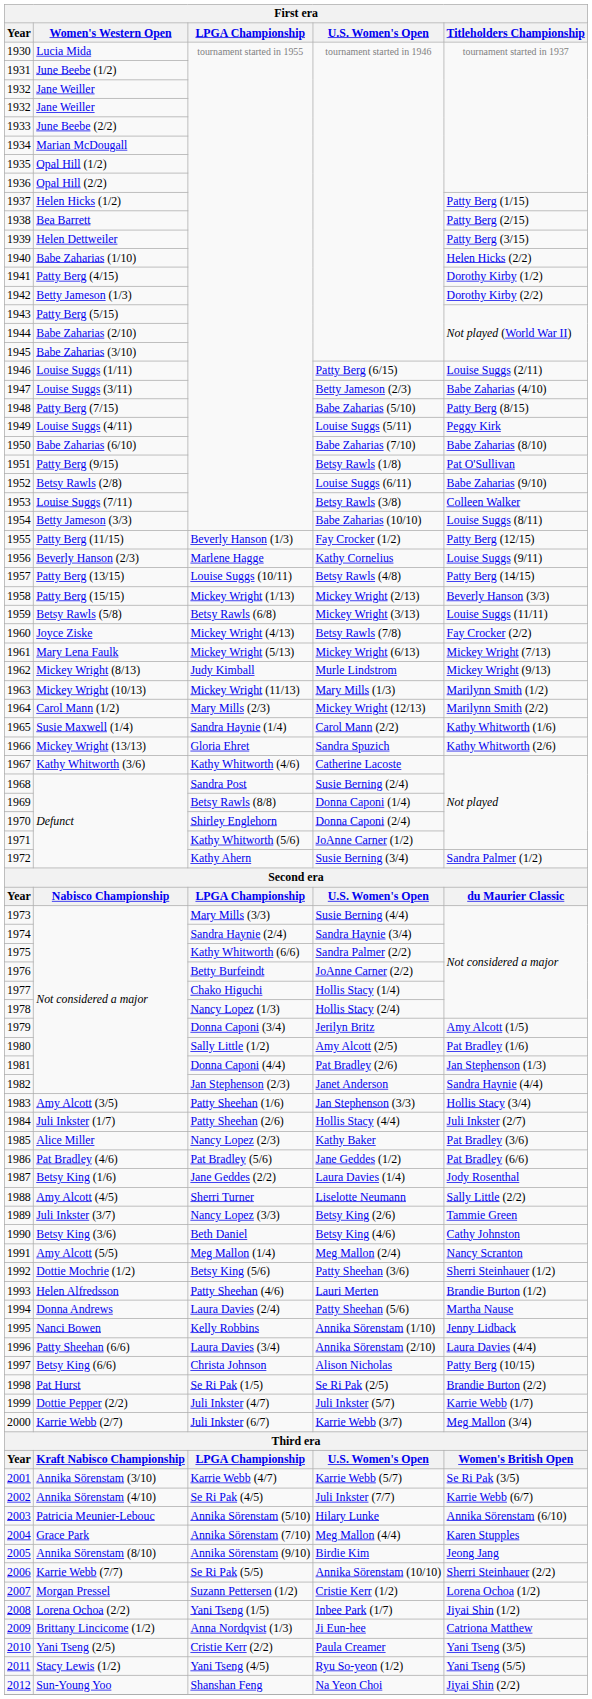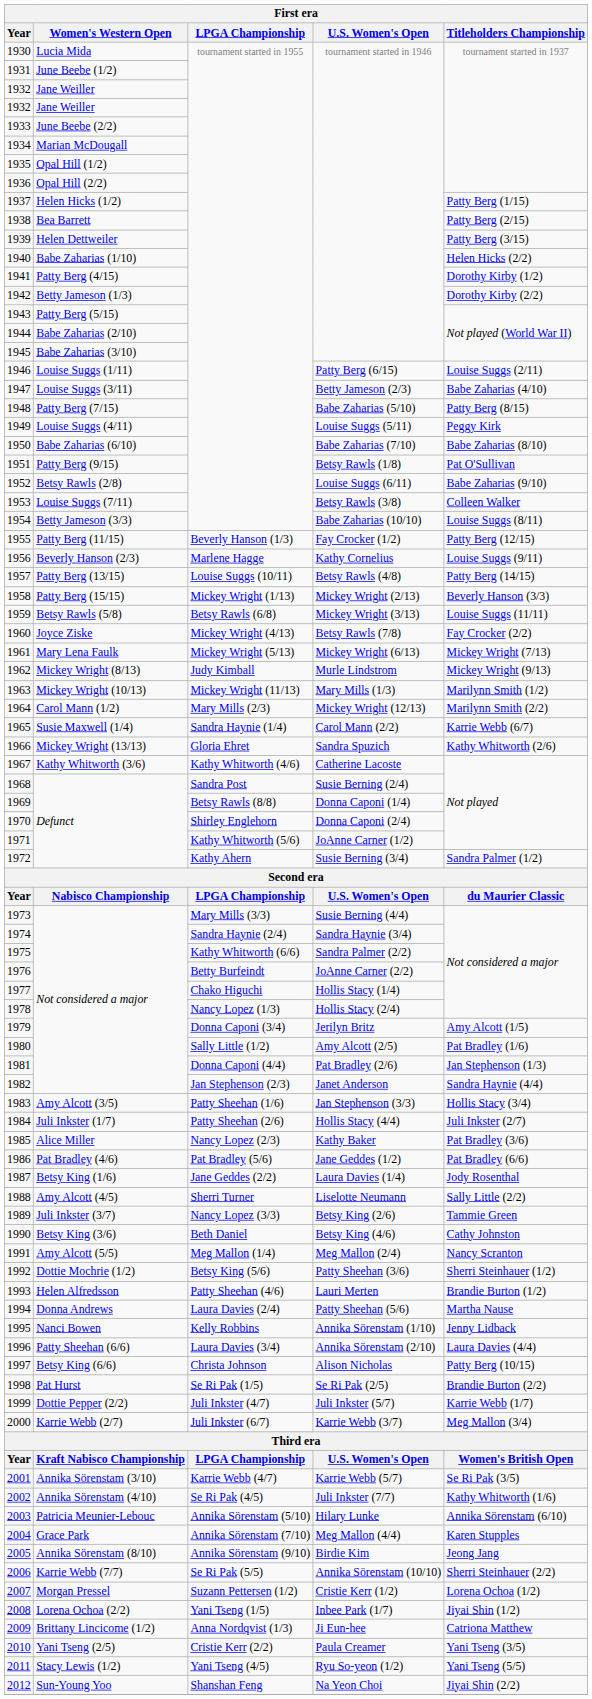1965 | Titleholders Championship: Kathy Whitworth (1/6) -> Karrie Webb (6/7)
2002 | Titleholders Championship: Karrie Webb (6/7) -> Kathy Whitworth (1/6)
